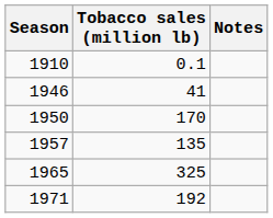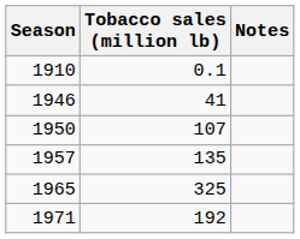1950 | Tobacco sales (million lb): 170 -> 107
